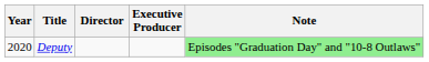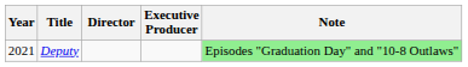Deputy | Year: 2020 -> 2021
